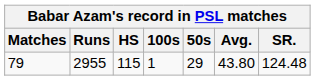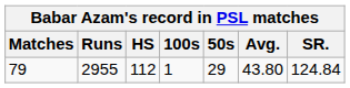79 | HS: 115 -> 112
79 | SR.: 124.48 -> 124.84
